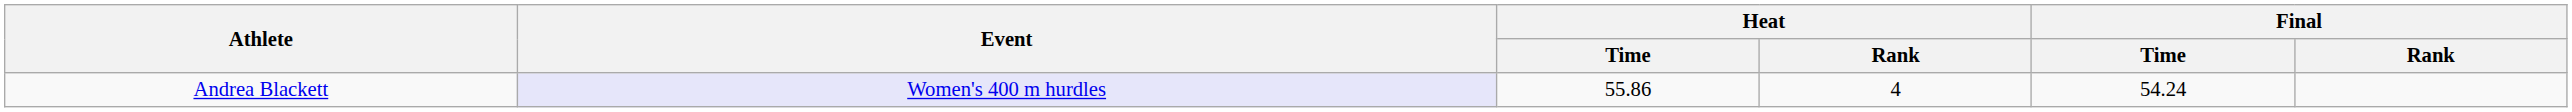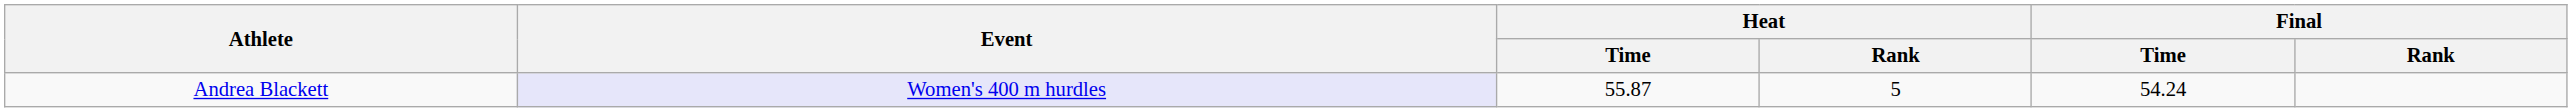Andrea Blackett | Heat / Time: 55.86 -> 55.87
Andrea Blackett | Heat / Rank: 4 -> 5
